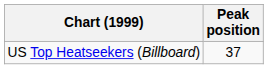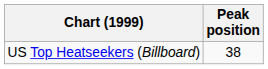US Top Heatseekers (Billboard) | Peak position: 37 -> 38
